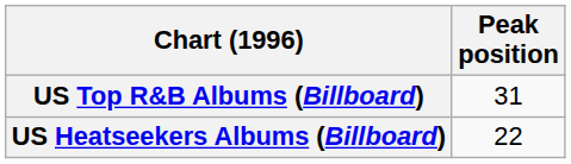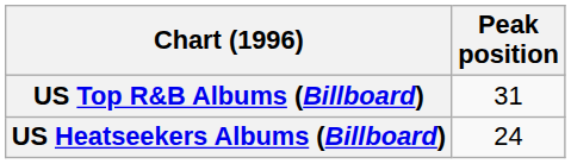US Heatseekers Albums (Billboard) | Peak position: 22 -> 24
